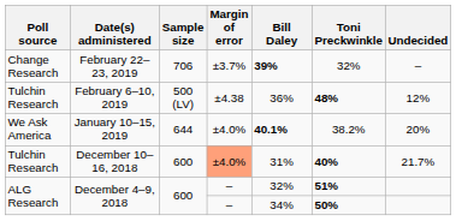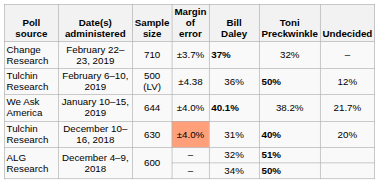February 22–23, 2019 | Sample size: 706 -> 710
February 22–23, 2019 | Bill Daley: 39% -> 37%
February 6–10, 2019 | Toni Preckwinkle: 48% -> 50%
January 10–15, 2019 | Undecided: 20% -> 21.7%
December 10–16, 2018 | Sample size: 600 -> 630
December 10–16, 2018 | Undecided: 21.7% -> 20%
